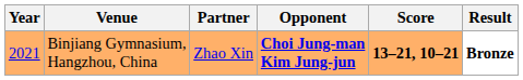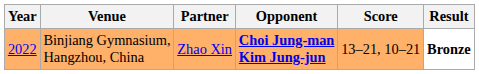Binjiang Gymnasium, Hangzhou, China | Year: 2021 -> 2022
Binjiang Gymnasium, Hangzhou, China | Score: bold -> normal
